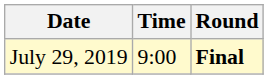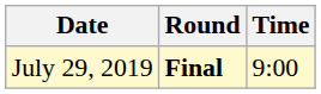columns swapped: Time <-> Round
